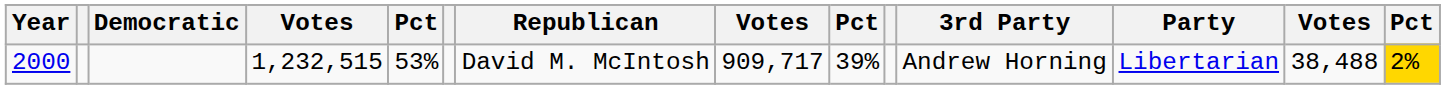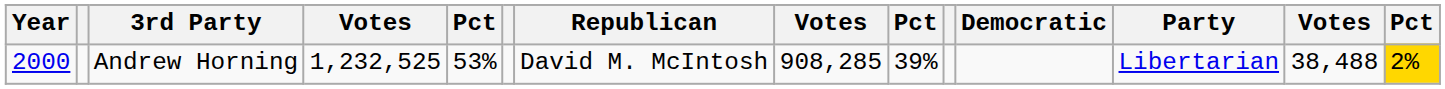columns swapped: Democratic <-> 3rd Party
2000 | column 4: 1,232,515 -> 1,232,525
2000 | column 8: 909,717 -> 908,285
